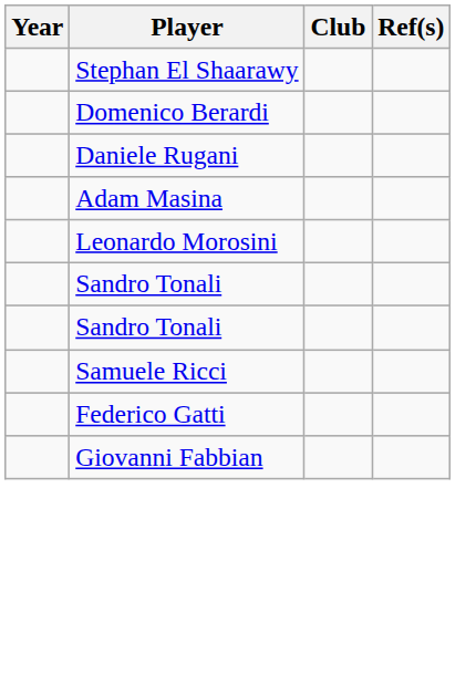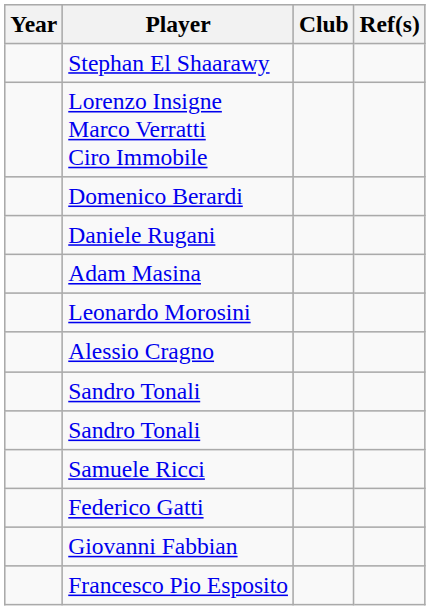+ row: Lorenzo Insigne Marco Verratti Ciro Immobile
+ row: Alessio Cragno
+ row: Francesco Pio Esposito
